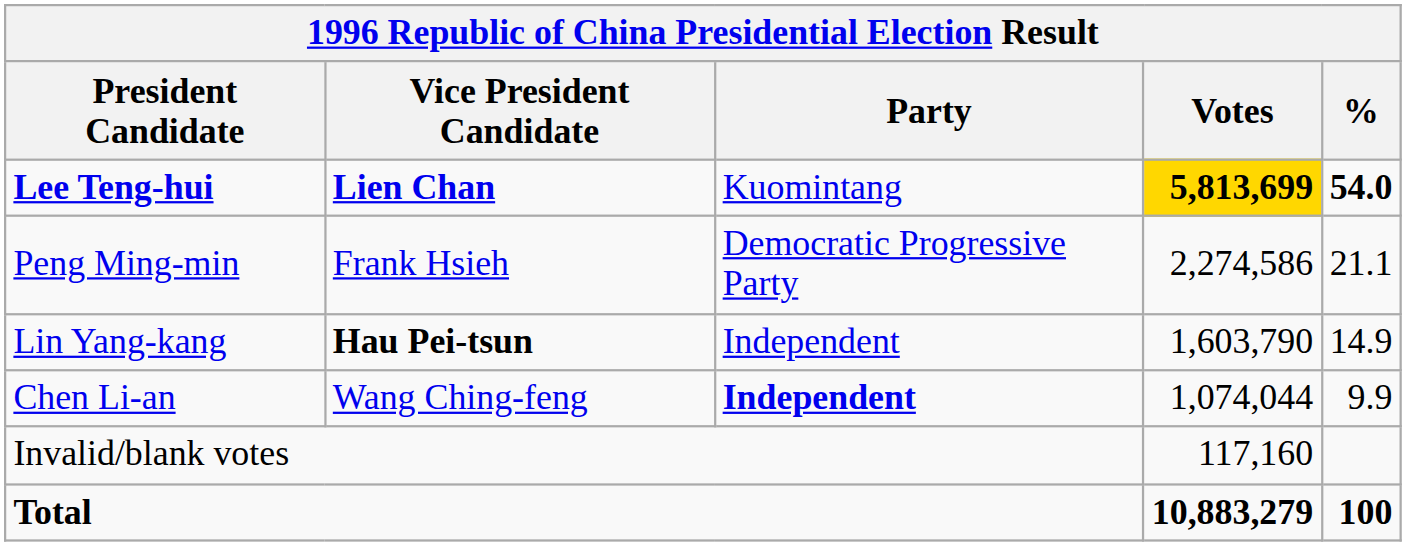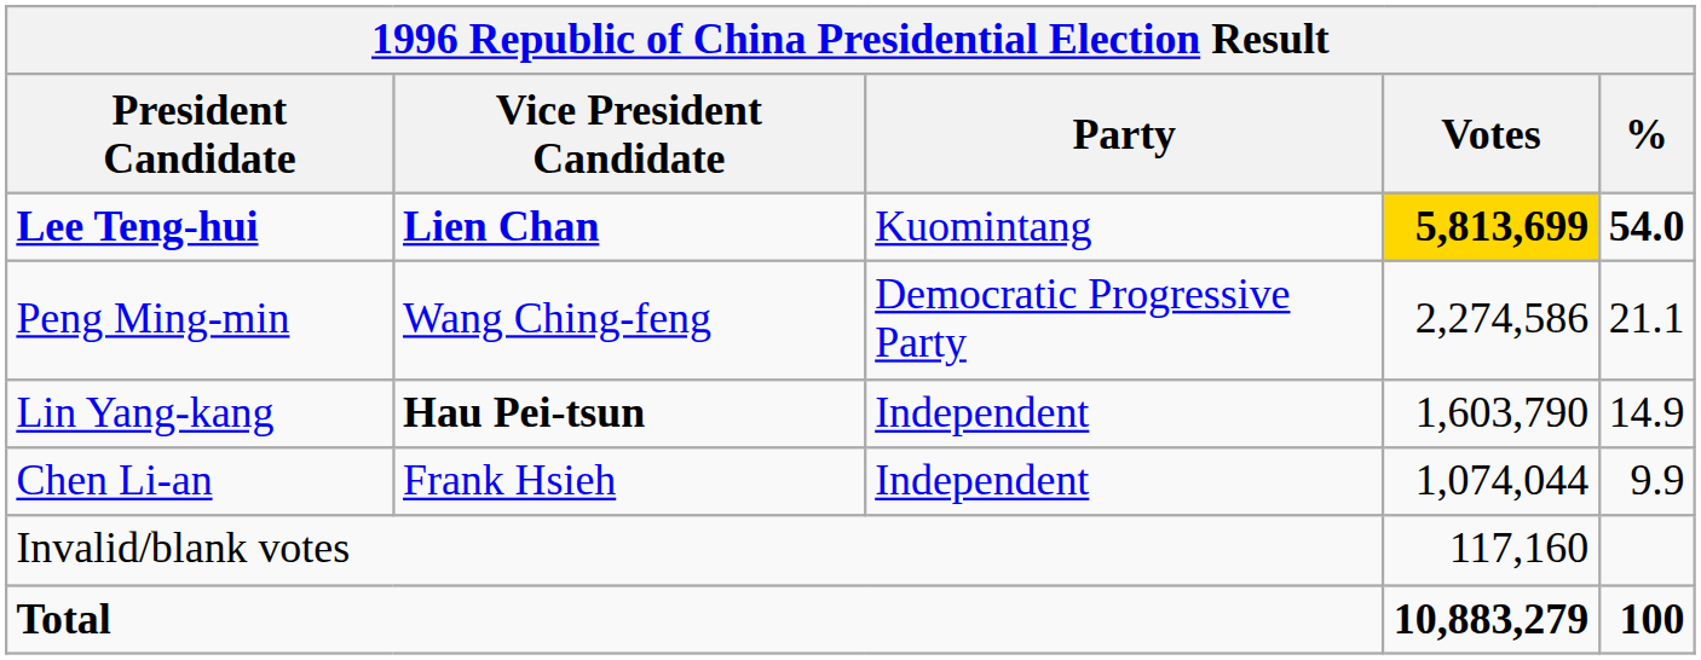Peng Ming-min | Vice President Candidate: Frank Hsieh -> Wang Ching-feng
Chen Li-an | Vice President Candidate: Wang Ching-feng -> Frank Hsieh
Chen Li-an | Party: bold -> normal
